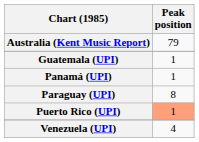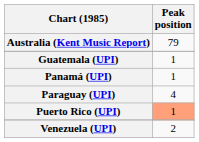Paraguay (UPI) | Peak position: 8 -> 4
Venezuela (UPI) | Peak position: 4 -> 2
